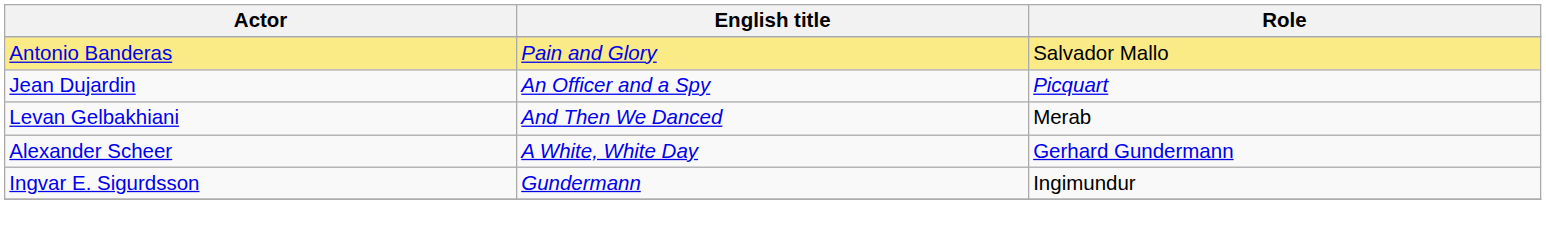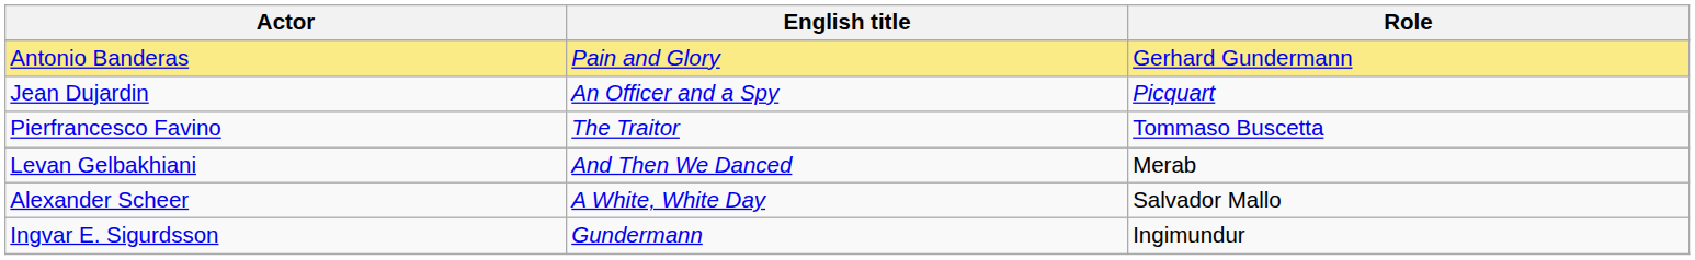Antonio Banderas | Role: Salvador Mallo -> Gerhard Gundermann
+ row: Pierfrancesco Favino | The Traitor | Tommaso Buscetta
Alexander Scheer | Role: Gerhard Gundermann -> Salvador Mallo
